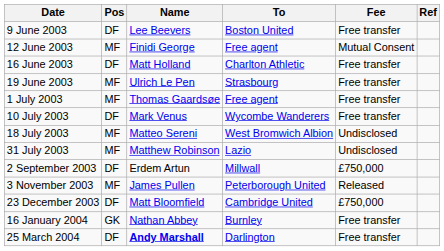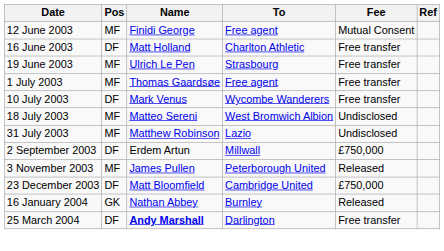- row: 9 June 2003 | DF | Lee Beevers | Boston United | Free transfer
16 January 2004 | Fee: Free transfer -> Released
